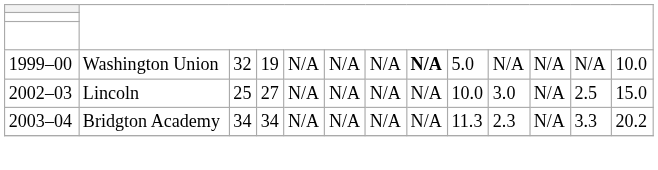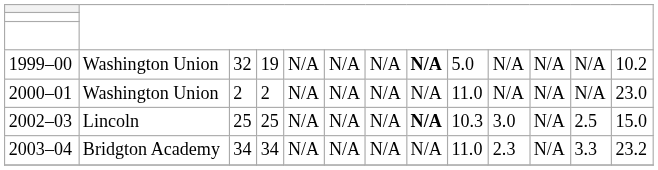1999–00 | column 13: 10.0 -> 10.2
+ row: 2000–01 | Washington Union | 2 | 2 | N/A | N/A | N/A | N/A | 11.0 | N/A | N/A | N/A | 23.0
2002–03 | column 4: 27 -> 25
2002–03 | column 8: normal -> bold
2002–03 | column 9: 10.0 -> 10.3
2003–04 | column 9: 11.3 -> 11.0
2003–04 | column 13: 20.2 -> 23.2
